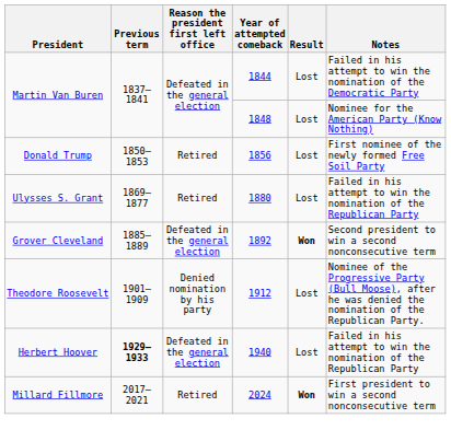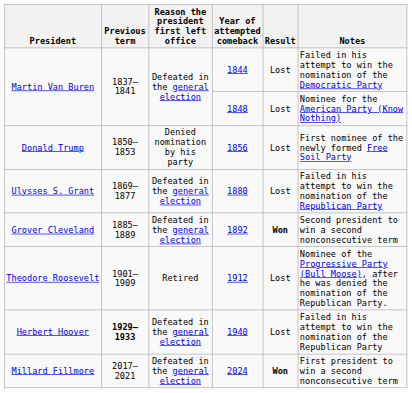1856 | Reason the president first left office: Retired -> Denied nomination by his party
1880 | Reason the president first left office: Retired -> Defeated in the general election
1912 | Reason the president first left office: Denied nomination by his party -> Retired
2024 | Reason the president first left office: Retired -> Defeated in the general election
